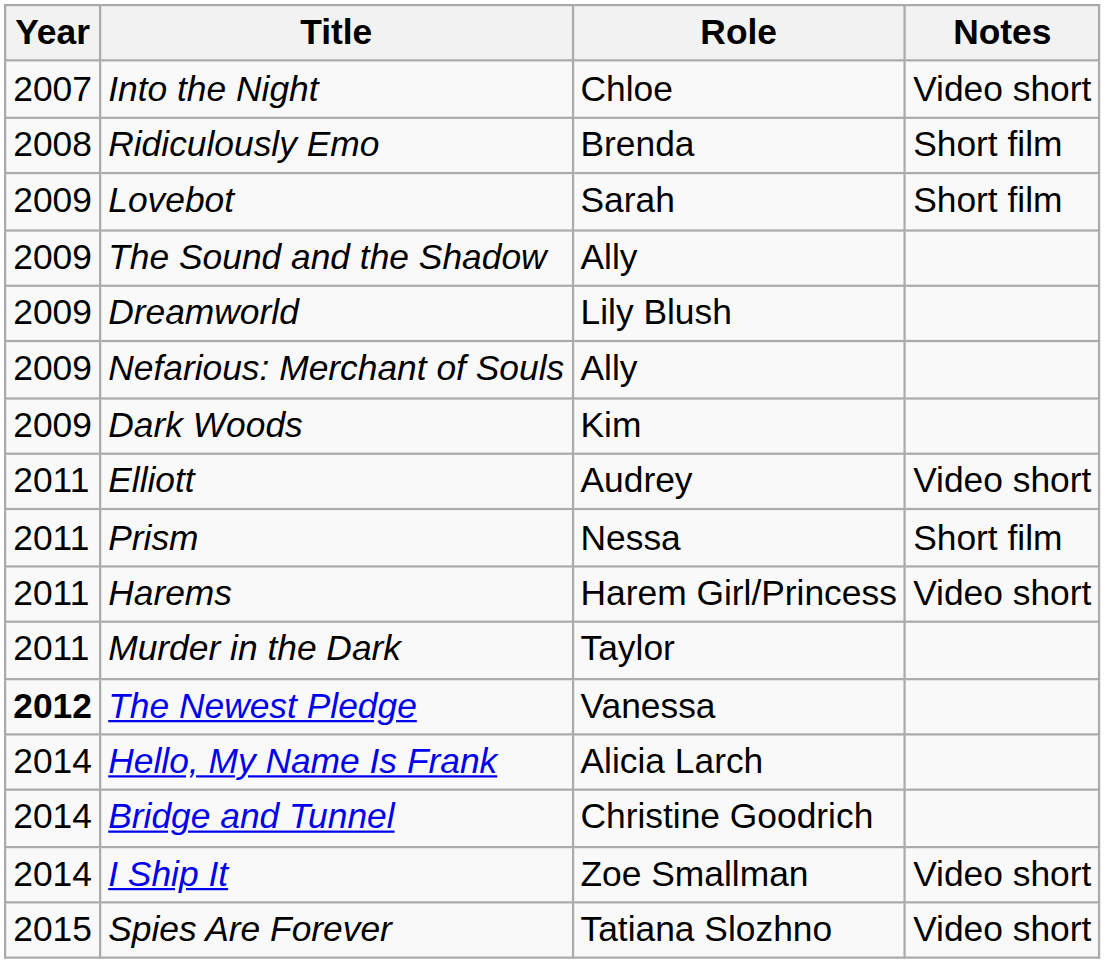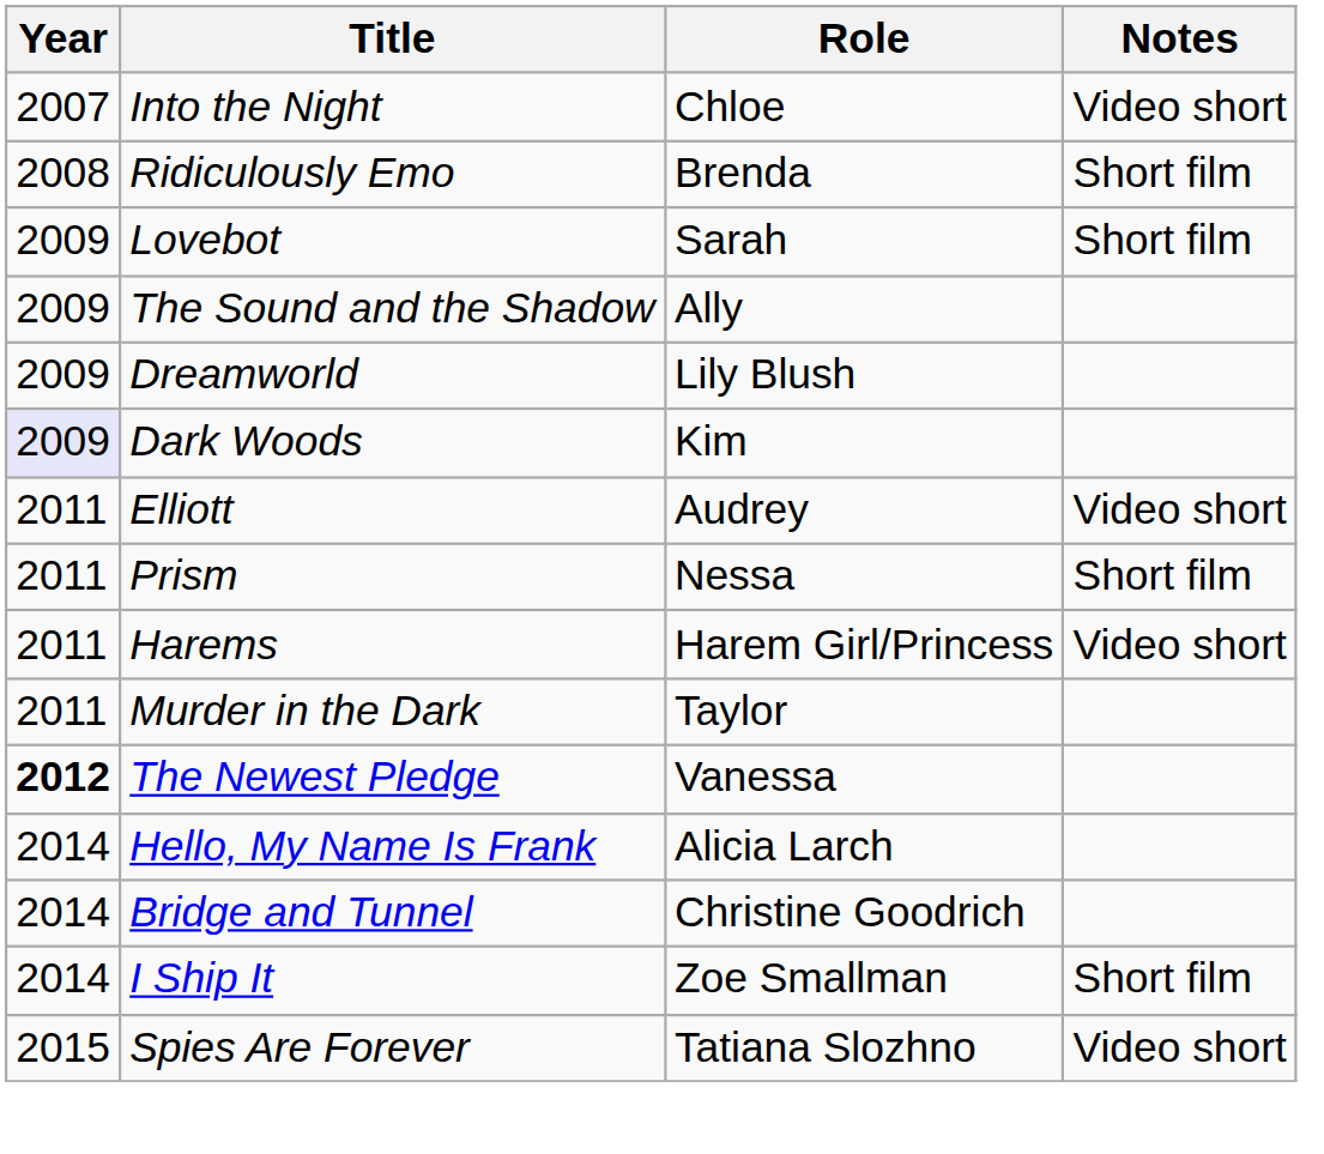- row: 2009 | Nefarious: Merchant of Souls | Ally
Dark Woods | Year: no background -> lavender background
I Ship It | Notes: Video short -> Short film
